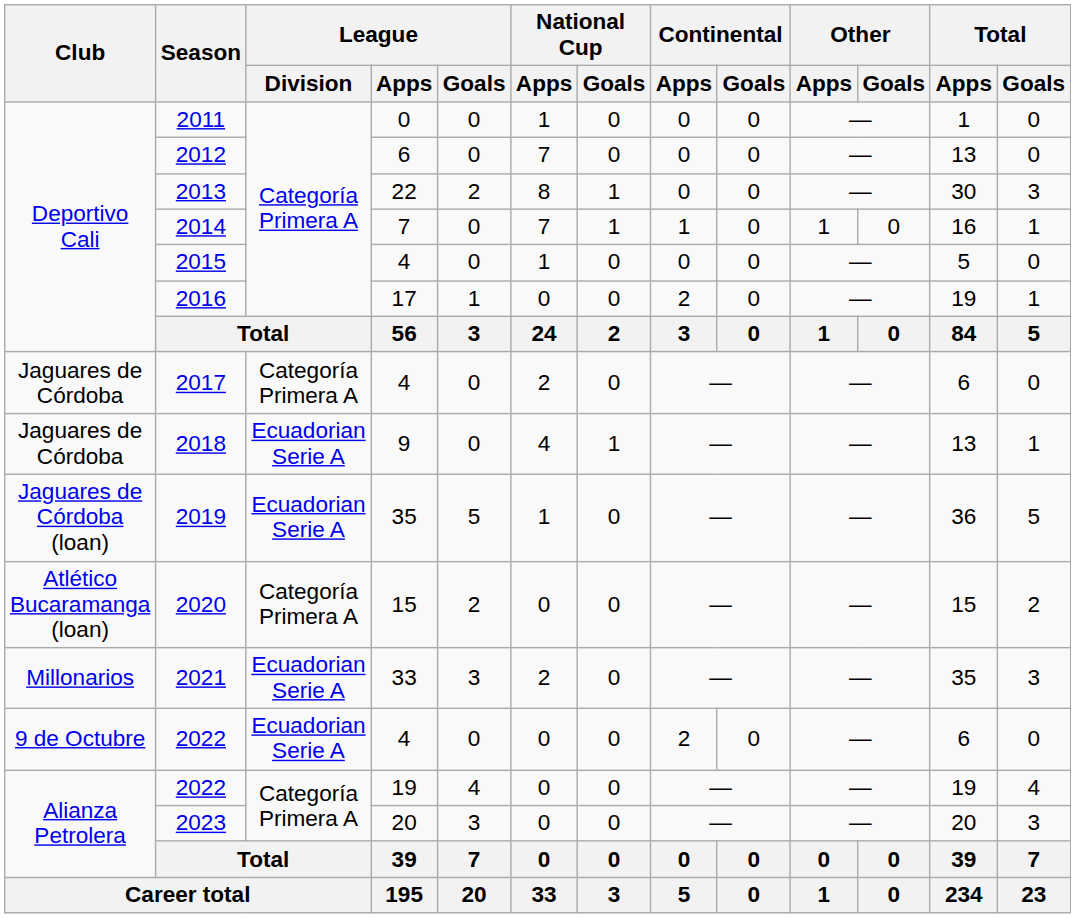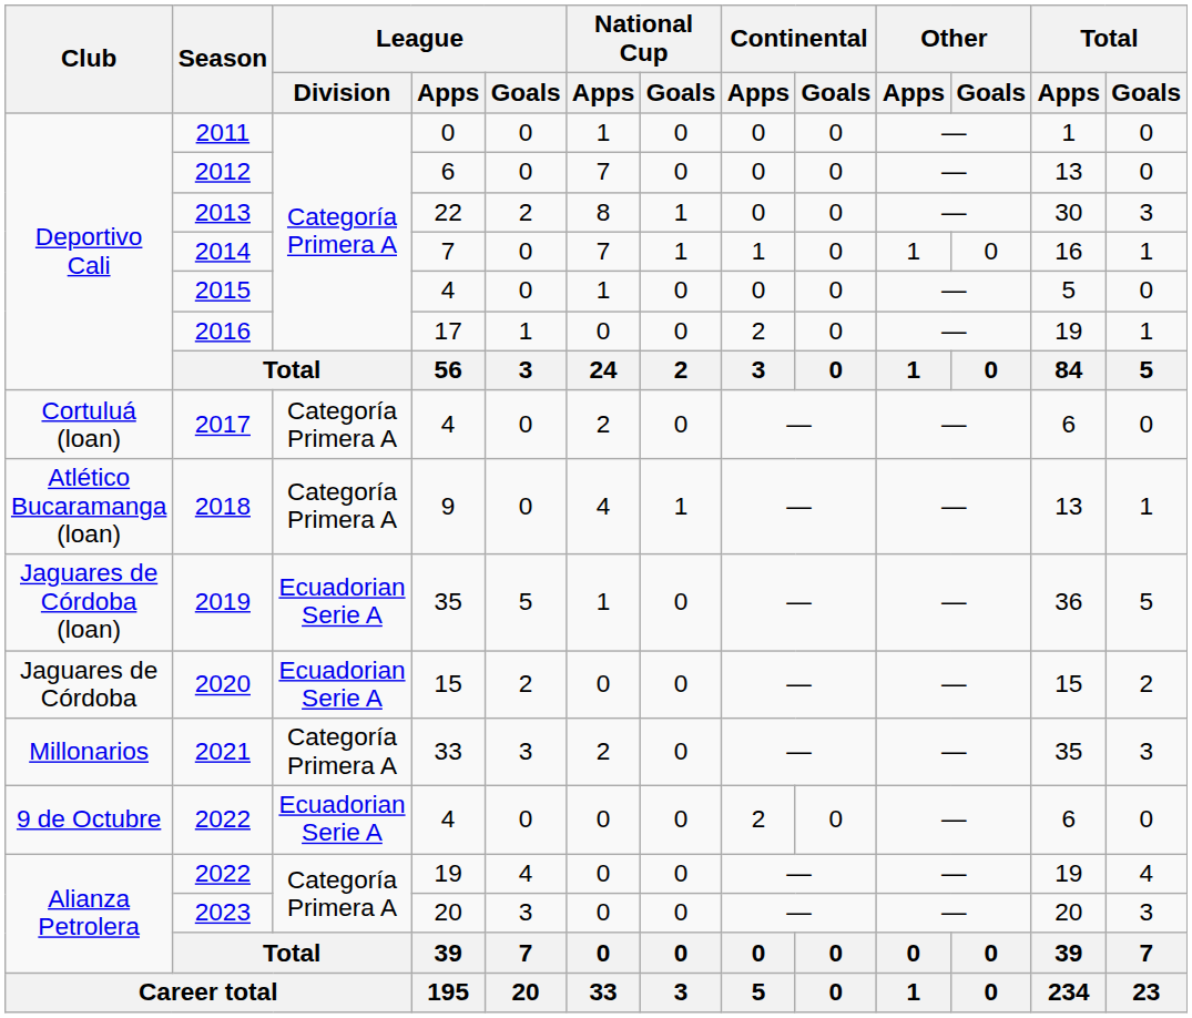2017 | Club: Jaguares de Córdoba -> Cortuluá (loan)
2018 | Club: Jaguares de Córdoba -> Atlético Bucaramanga (loan)
2018 | League / Division: Ecuadorian Serie A -> Categoría Primera A
2020 | Club: Atlético Bucaramanga (loan) -> Jaguares de Córdoba
2020 | League / Division: Categoría Primera A -> Ecuadorian Serie A
2021 | League / Division: Ecuadorian Serie A -> Categoría Primera A
